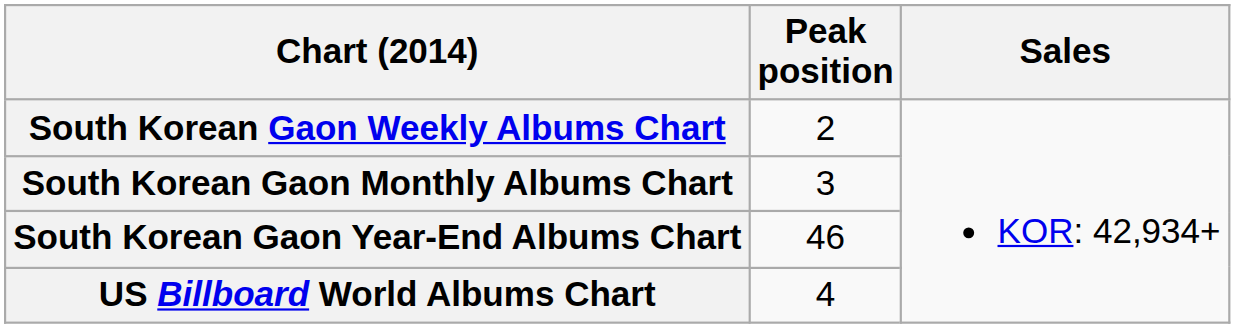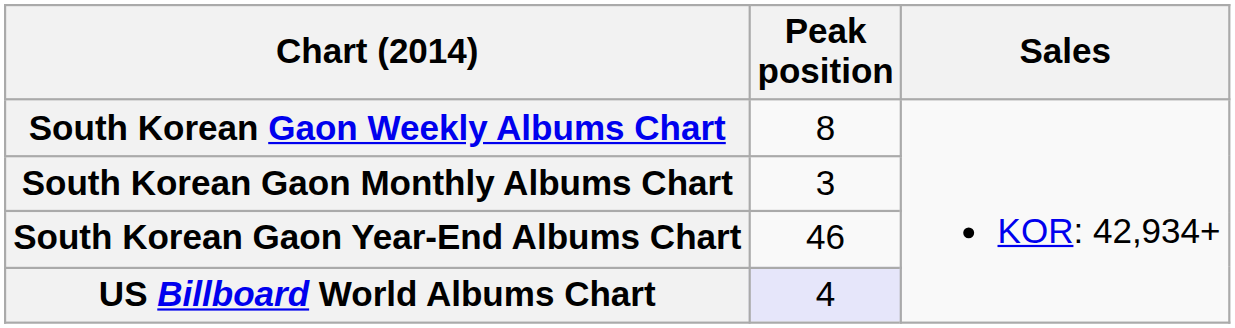South Korean Gaon Weekly Albums Chart | Peak position: 2 -> 8
US Billboard World Albums Chart | Peak position: no background -> lavender background
